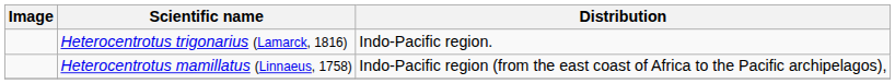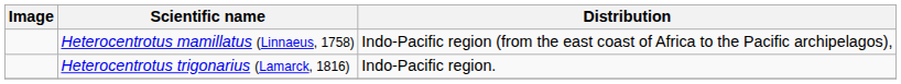rows swapped: Heterocentrotus mamillatus (Linnaeus, 1758) <-> Heterocentrotus trigonarius (Lamarck, 1816)
